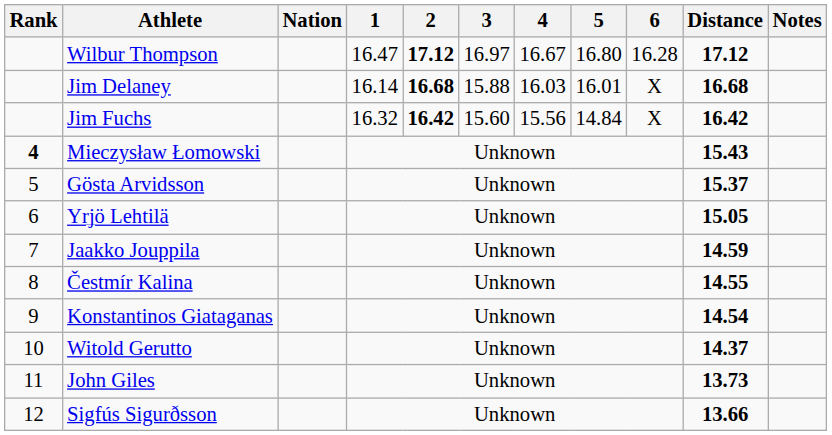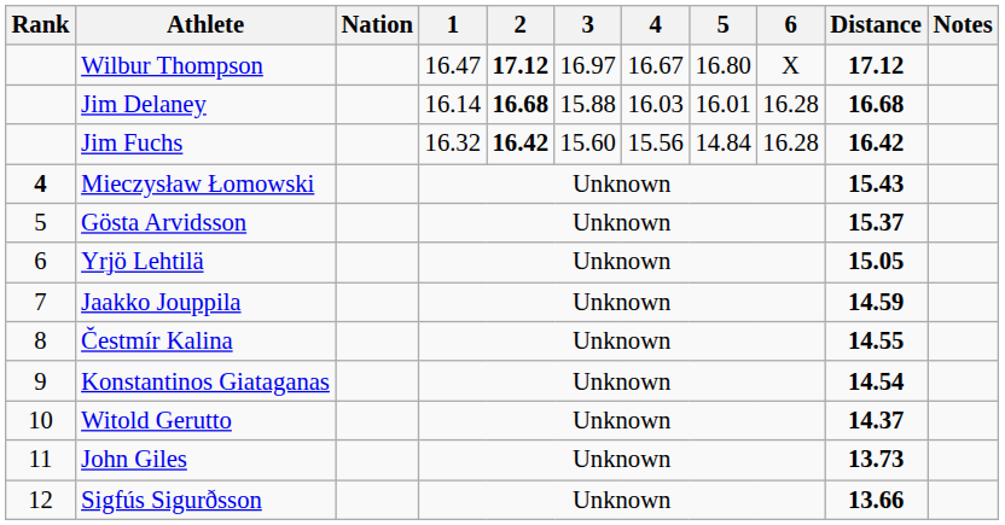Wilbur Thompson | 6: 16.28 -> X
Jim Delaney | 6: X -> 16.28
Jim Fuchs | 6: X -> 16.28
